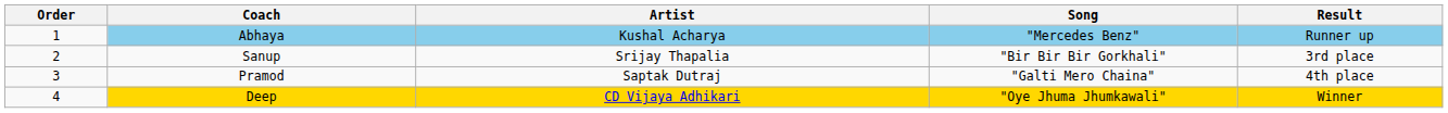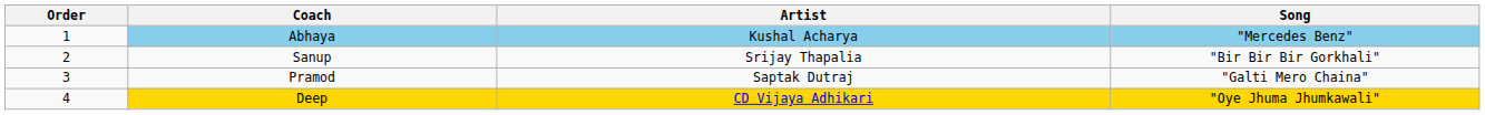- column: Result | Runner up | 3rd place | 4th place | Winner
